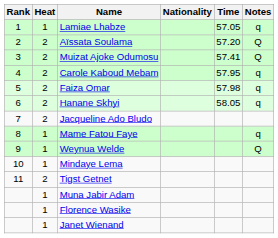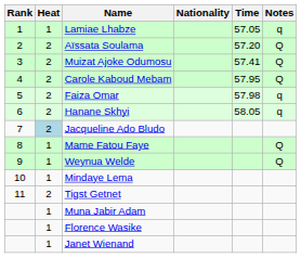Carole Kaboud Mebam | Notes: q -> Q
Jacqueline Ado Bludo | Heat: no background -> lightblue background
Mame Fatou Faye | Notes: q -> Q
